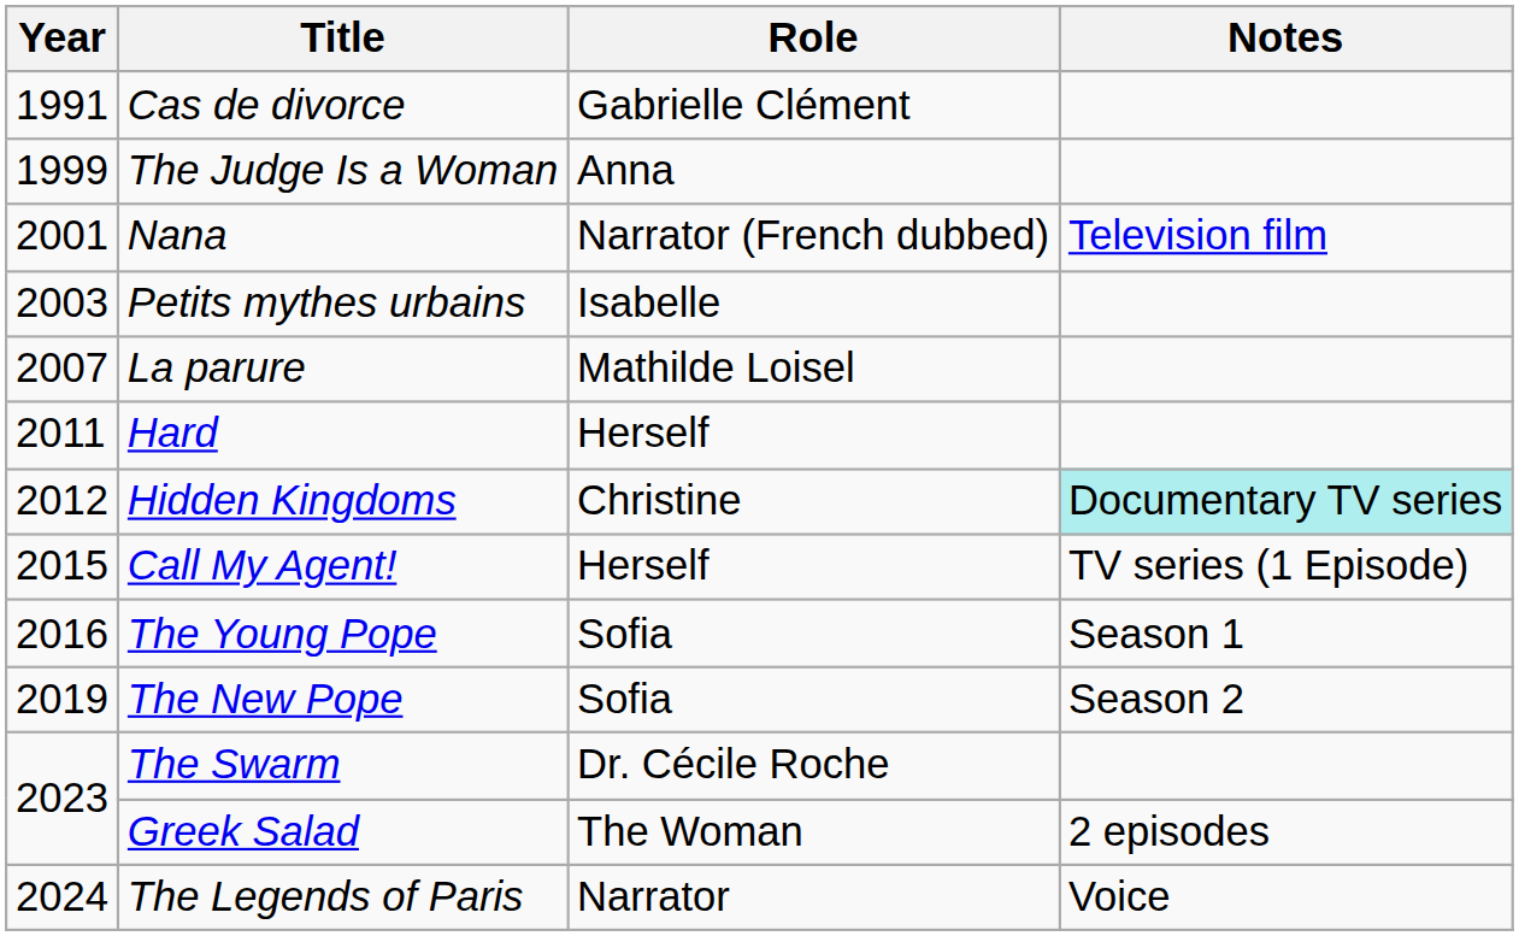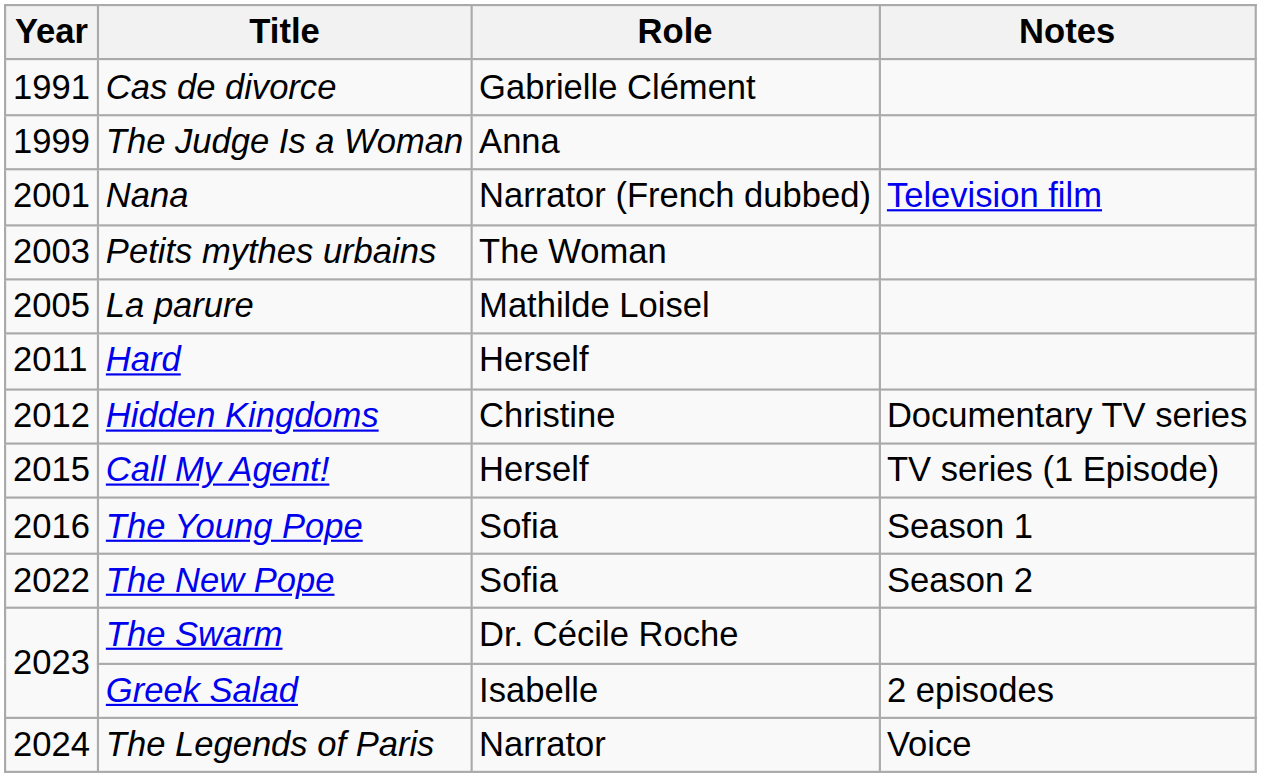Petits mythes urbains | Role: Isabelle -> The Woman
La parure | Year: 2007 -> 2005
Hidden Kingdoms | Notes: paleturquoise background -> no background
The New Pope | Year: 2019 -> 2022
Greek Salad | Role: The Woman -> Isabelle
